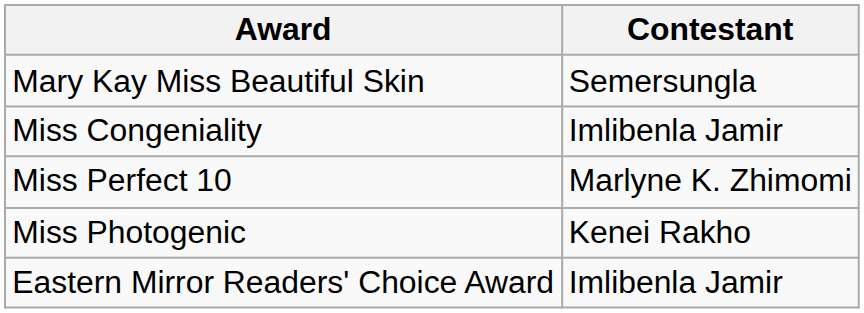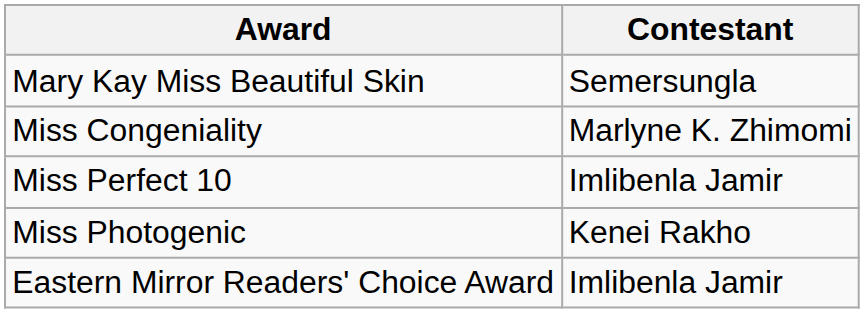Miss Congeniality | Contestant: Imlibenla Jamir -> Marlyne K. Zhimomi
Miss Perfect 10 | Contestant: Marlyne K. Zhimomi -> Imlibenla Jamir
